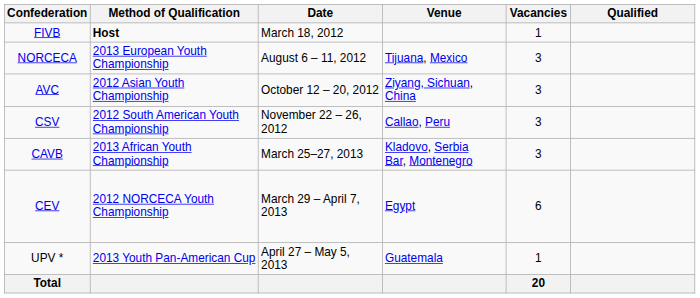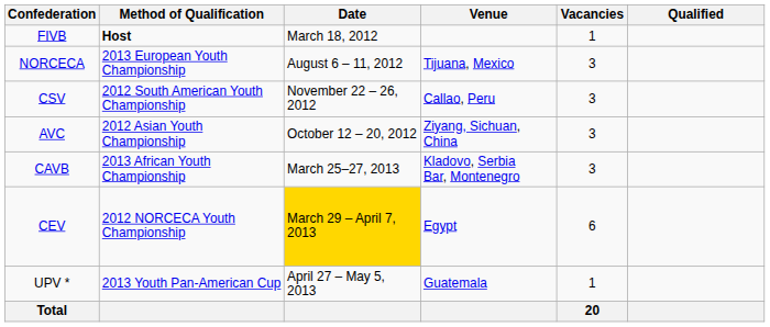rows swapped: AVC <-> CSV
CEV | Date: no background -> gold background
